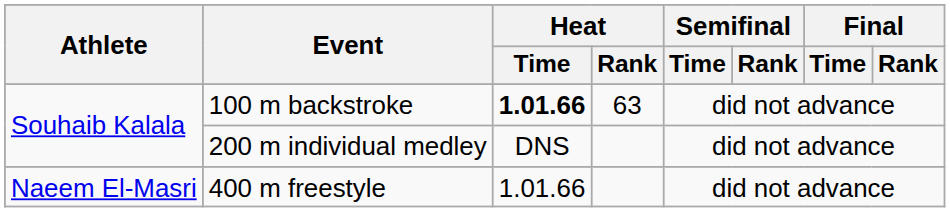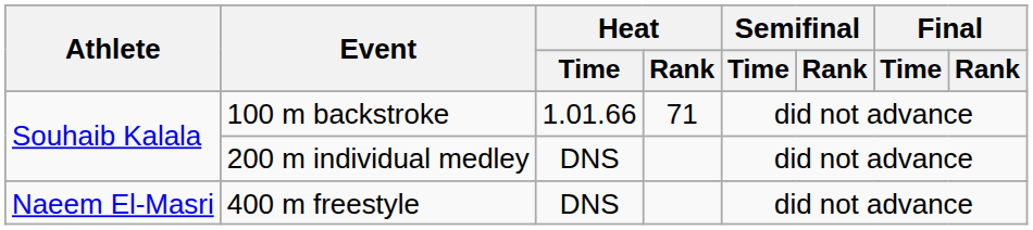100 m backstroke | Heat / Time: bold -> normal
100 m backstroke | Heat / Rank: 63 -> 71
400 m freestyle | Heat / Time: 1.01.66 -> DNS
